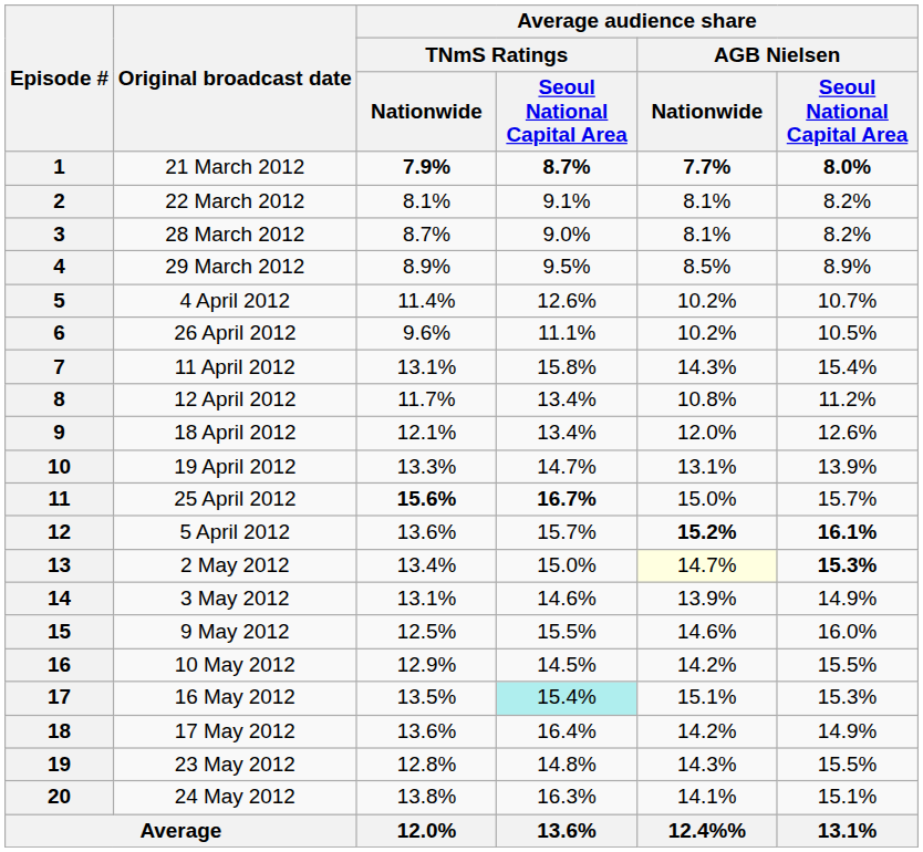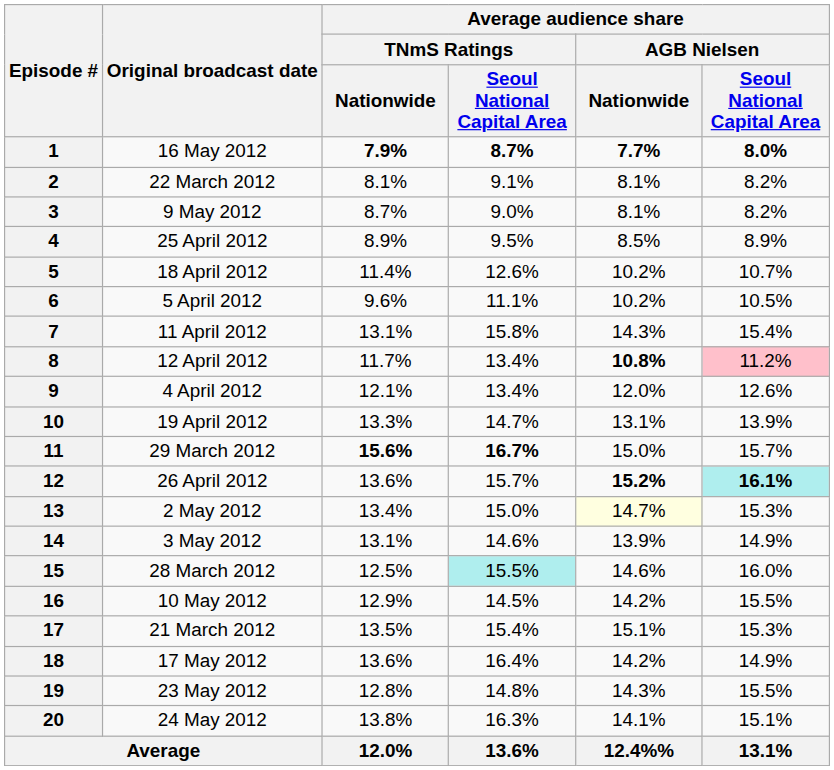1 | Original broadcast date: 21 March 2012 -> 16 May 2012
3 | Original broadcast date: 28 March 2012 -> 9 May 2012
4 | Original broadcast date: 29 March 2012 -> 25 April 2012
5 | Original broadcast date: 4 April 2012 -> 18 April 2012
6 | Original broadcast date: 26 April 2012 -> 5 April 2012
8 | Average audience share / AGB Nielsen / Nationwide: normal -> bold
8 | column 6: no background -> pink background
9 | Original broadcast date: 18 April 2012 -> 4 April 2012
11 | Original broadcast date: 25 April 2012 -> 29 March 2012
12 | Original broadcast date: 5 April 2012 -> 26 April 2012
12 | column 6: no background -> paleturquoise background
13 | column 6: bold -> normal
15 | Original broadcast date: 9 May 2012 -> 28 March 2012
15 | column 4: no background -> paleturquoise background
17 | Original broadcast date: 16 May 2012 -> 21 March 2012
17 | column 4: paleturquoise background -> no background
